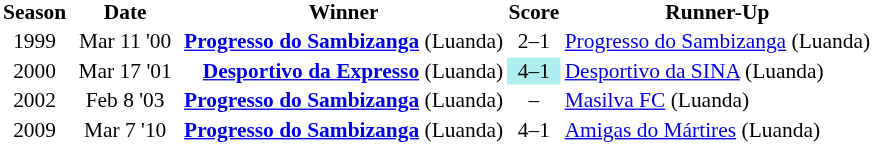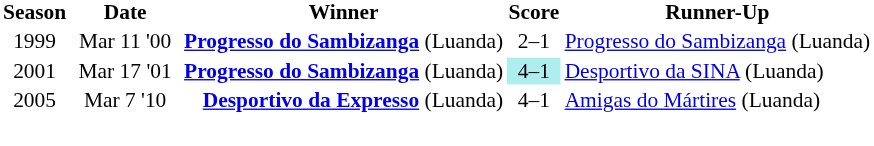Mar 17 '01 | Season: 2000 -> 2001
Mar 17 '01 | Winner: Desportivo da Expresso (Luanda) -> Progresso do Sambizanga (Luanda)
- row: 2002 | Feb 8 '03 | Progresso do Sambizanga (Luanda) | – | Masilva FC (Luanda)
Mar 7 '10 | Season: 2009 -> 2005
Mar 7 '10 | Winner: Progresso do Sambizanga (Luanda) -> Desportivo da Expresso (Luanda)
